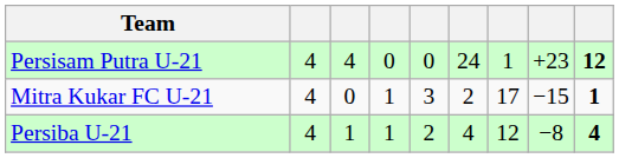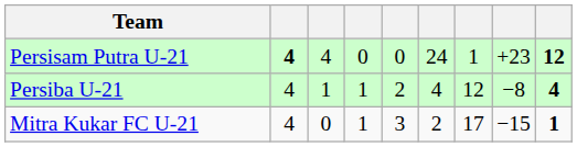Persisam Putra U-21 | column 2: normal -> bold
rows swapped: Persiba U-21 <-> Mitra Kukar FC U-21
